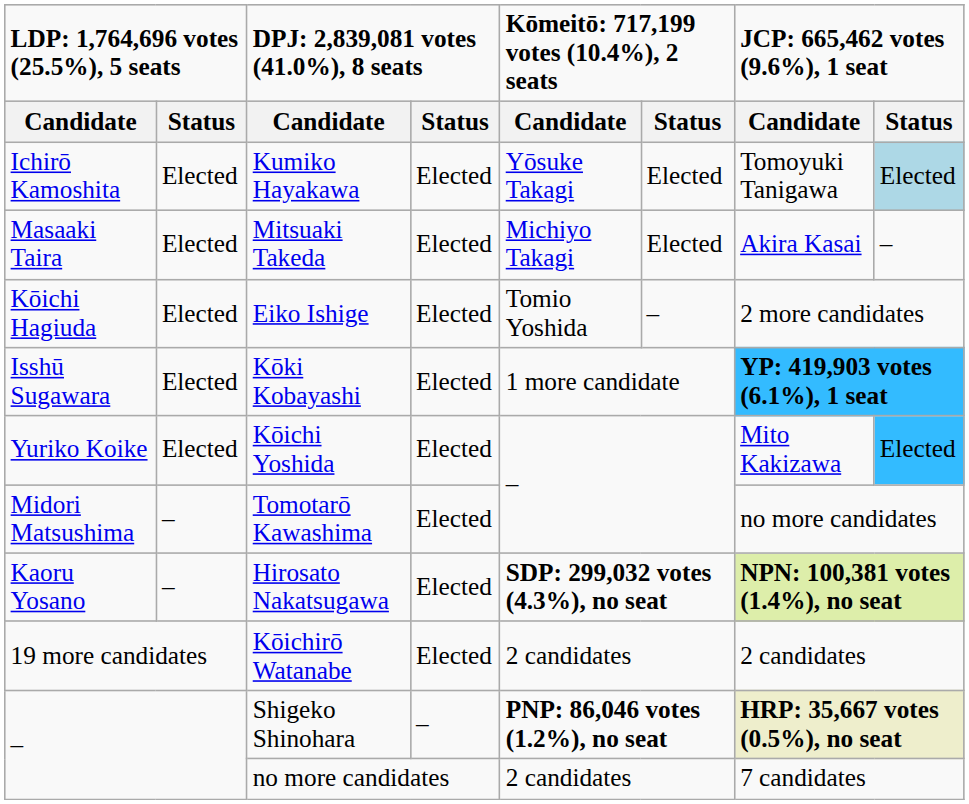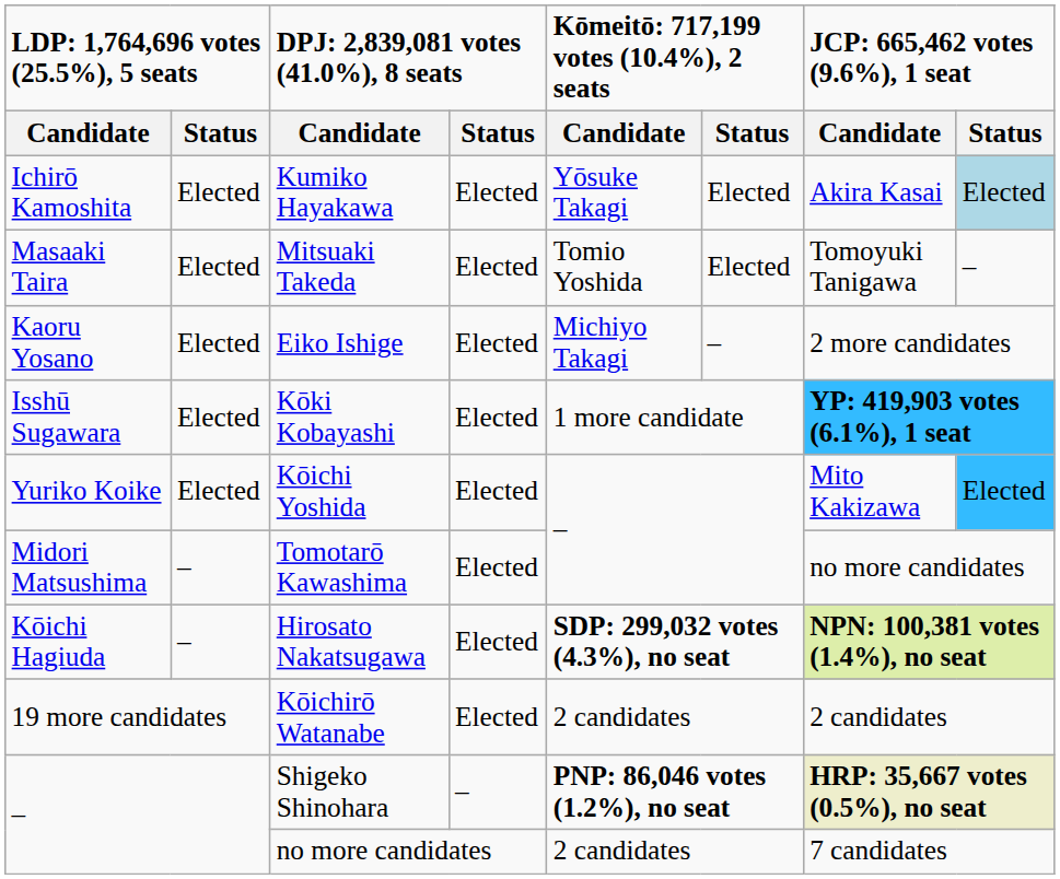Kumiko Hayakawa | column 7: Tomoyuki Tanigawa -> Akira Kasai
Mitsuaki Takeda | column 5: Michiyo Takagi -> Tomio Yoshida
Mitsuaki Takeda | column 7: Akira Kasai -> Tomoyuki Tanigawa
Eiko Ishige | column 1: Kōichi Hagiuda -> Kaoru Yosano
Eiko Ishige | column 5: Tomio Yoshida -> Michiyo Takagi
Hirosato Nakatsugawa | column 1: Kaoru Yosano -> Kōichi Hagiuda
